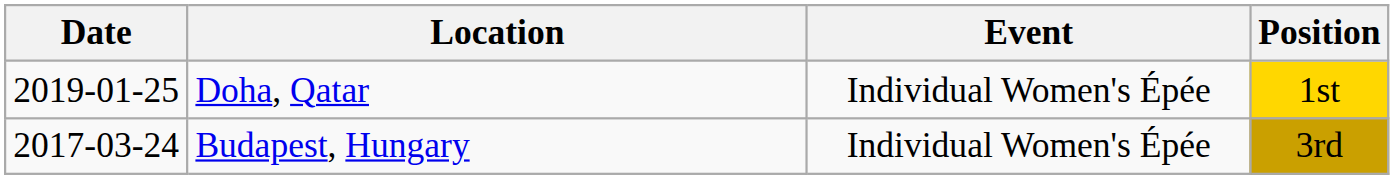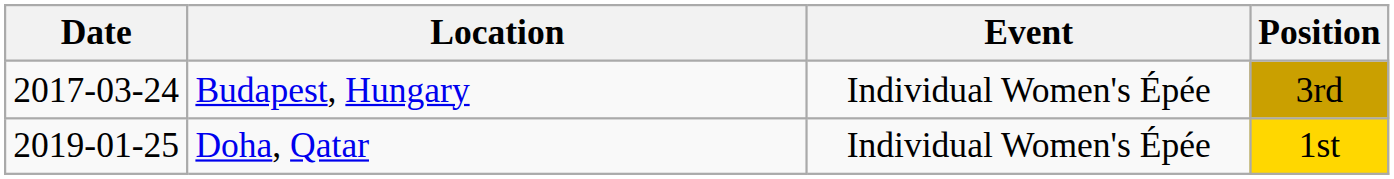rows swapped: Budapest, Hungary <-> Doha, Qatar
